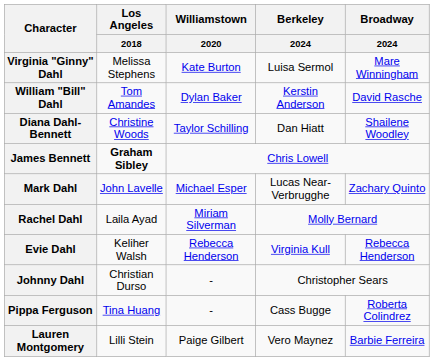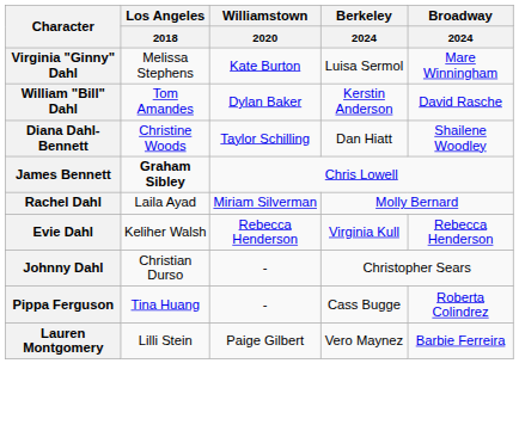- row: Mark Dahl | John Lavelle | Michael Esper | Lucas Near-Verbrugghe | Zachary Quinto
